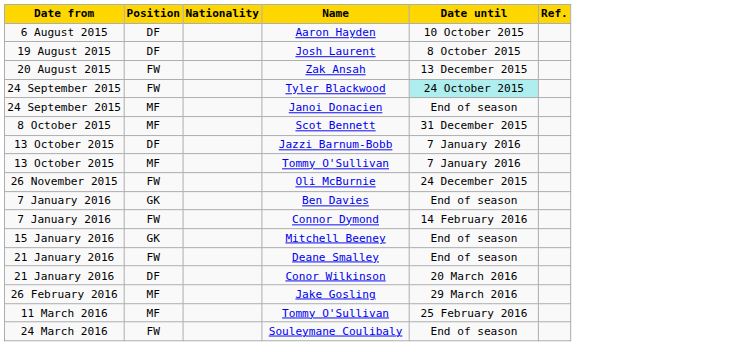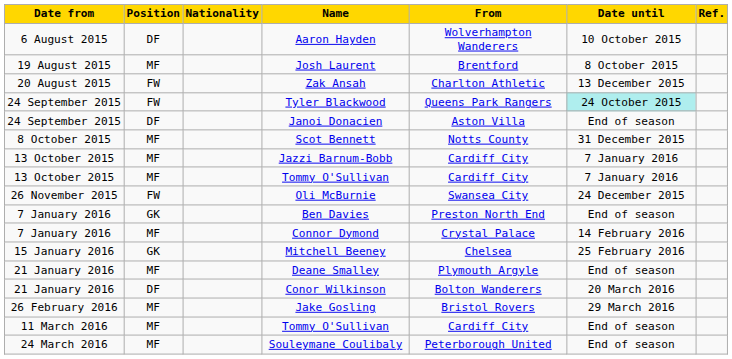+ column: From | Wolverhampton Wanderers | Brentford | Charlton Athletic | Queens Park Rangers | Aston Villa | Notts County | Cardiff City | Cardiff City | Swansea City | Preston North End | Crystal Palace | Chelsea | Plymouth Argyle | Bolton Wanderers | Bristol Rovers | Cardiff City | Peterborough United
Josh Laurent | Position: DF -> MF
Janoi Donacien | Position: MF -> DF
Jazzi Barnum-Bobb | Position: DF -> MF
Connor Dymond | Position: FW -> MF
Mitchell Beeney | Date until: End of season -> 25 February 2016
Deane Smalley | Position: FW -> MF
11 March 2016 / Tommy O'Sullivan | Date until: 25 February 2016 -> End of season
Souleymane Coulibaly | Position: FW -> MF
